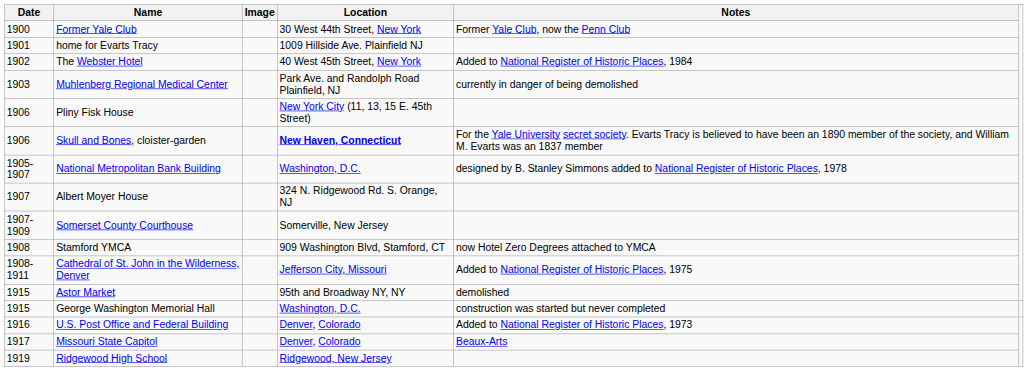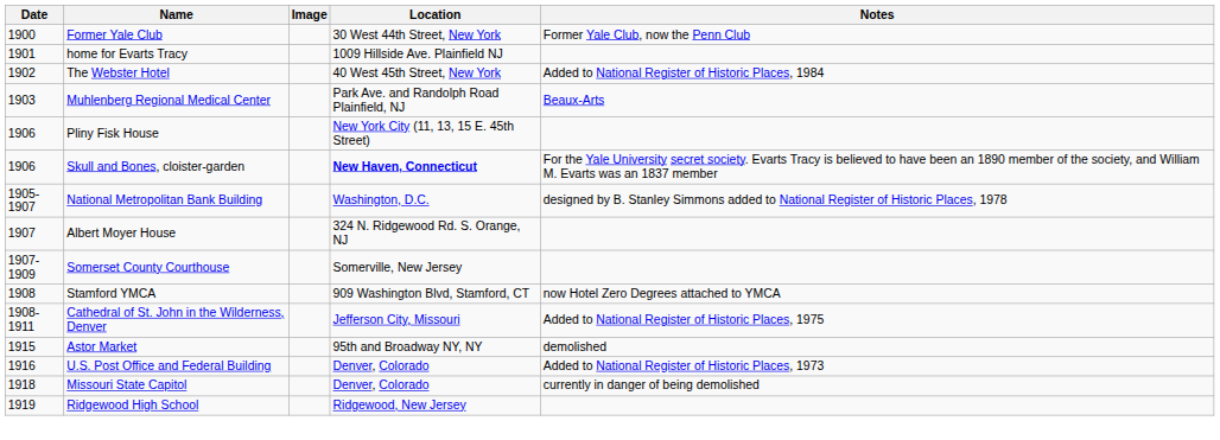Muhlenberg Regional Medical Center | Notes: currently in danger of being demolished -> Beaux-Arts
- row: 1915 | George Washington Memorial Hall | Washington, D.C. | construction was started but never completed
Missouri State Capitol | Date: 1917 -> 1918
Missouri State Capitol | Notes: Beaux-Arts -> currently in danger of being demolished
